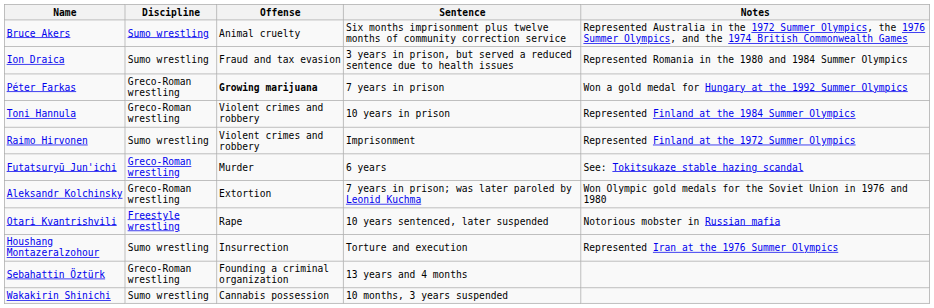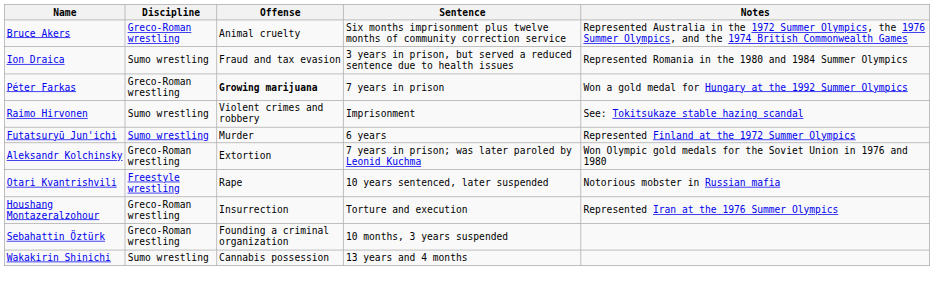Bruce Akers | Discipline: Sumo wrestling -> Greco-Roman wrestling
- row: Toni Hannula | Greco-Roman wrestling | Violent crimes and robbery | 10 years in prison | Represented Finland at the 1984 Summer Olympics
Raimo Hirvonen | Notes: Represented Finland at the 1972 Summer Olympics -> See: Tokitsukaze stable hazing scandal
Futatsuryū Jun'ichi | Discipline: Greco-Roman wrestling -> Sumo wrestling
Futatsuryū Jun'ichi | Notes: See: Tokitsukaze stable hazing scandal -> Represented Finland at the 1972 Summer Olympics
Houshang Montazeralzohour | Discipline: Sumo wrestling -> Greco-Roman wrestling
Sebahattin Öztürk | Sentence: 13 years and 4 months -> 10 months, 3 years suspended
Wakakirin Shinichi | Sentence: 10 months, 3 years suspended -> 13 years and 4 months
